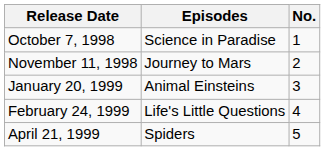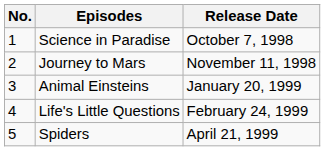columns swapped: No. <-> Release Date
